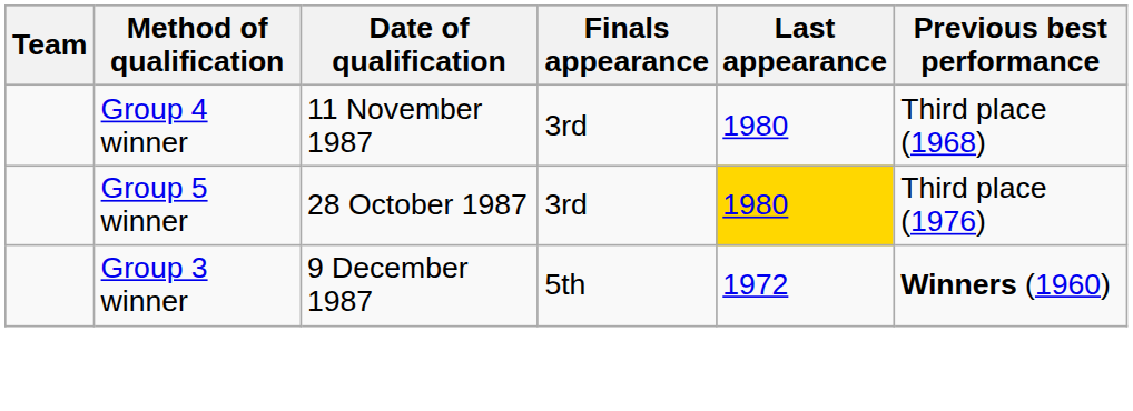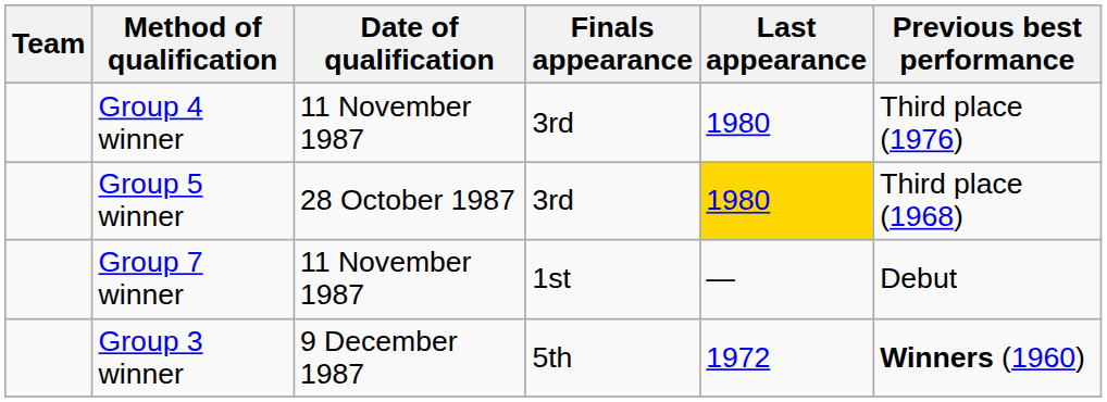Group 4 winner | Previous best performance: Third place (1968) -> Third place (1976)
Group 5 winner | Previous best performance: Third place (1976) -> Third place (1968)
+ row: Group 7 winner | 11 November 1987 | 1st | — | Debut
